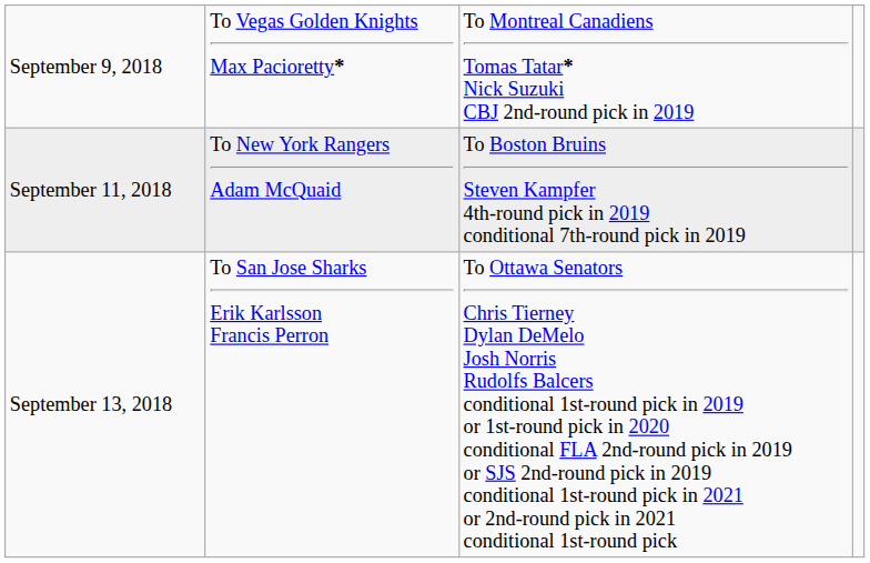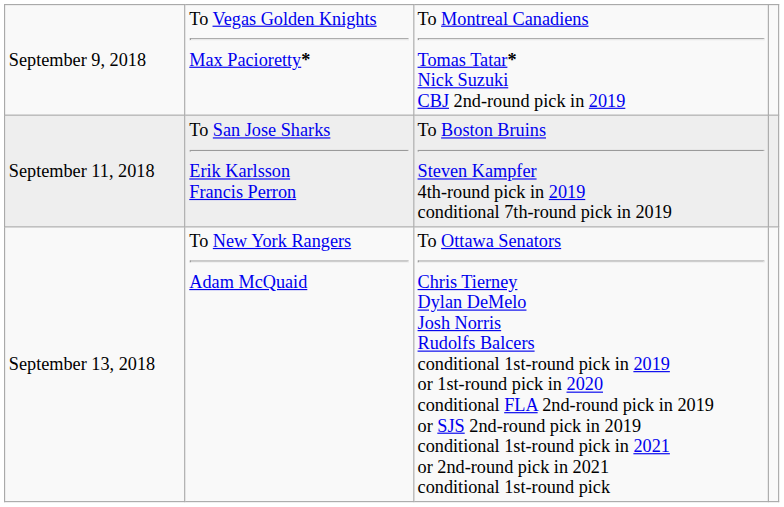September 11, 2018 | column 2: To New York Rangers Adam McQuaid -> To San Jose Sharks Erik Karlsson Francis Perron
September 13, 2018 | column 2: To San Jose Sharks Erik Karlsson Francis Perron -> To New York Rangers Adam McQuaid
